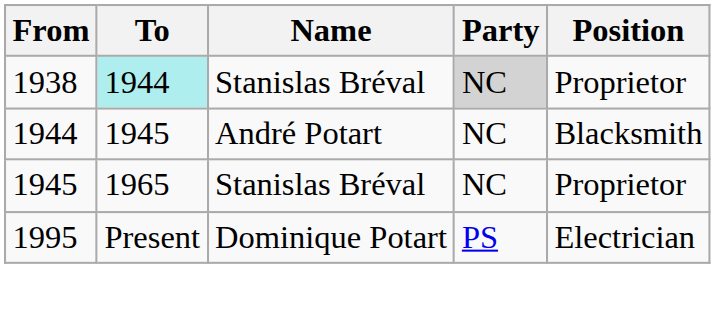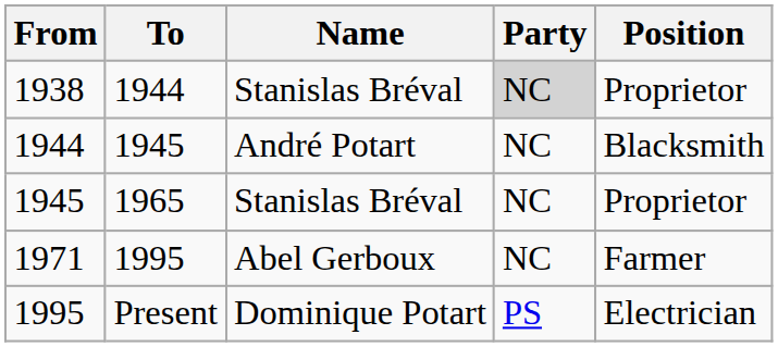1938 | To: paleturquoise background -> no background
+ row: 1971 | 1995 | Abel Gerboux | NC | Farmer
